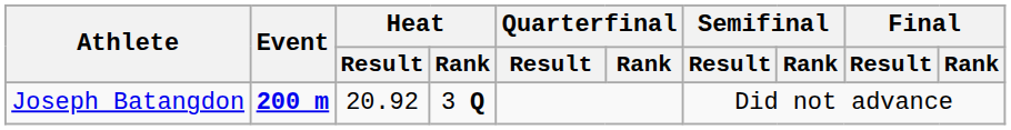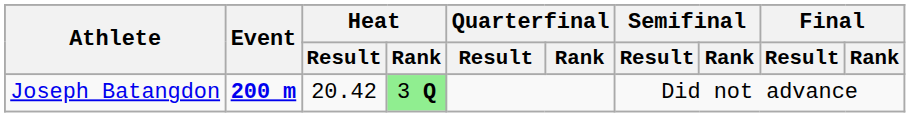Joseph Batangdon | Heat / Result: 20.92 -> 20.42
Joseph Batangdon | Heat / Rank: no background -> lightgreen background
